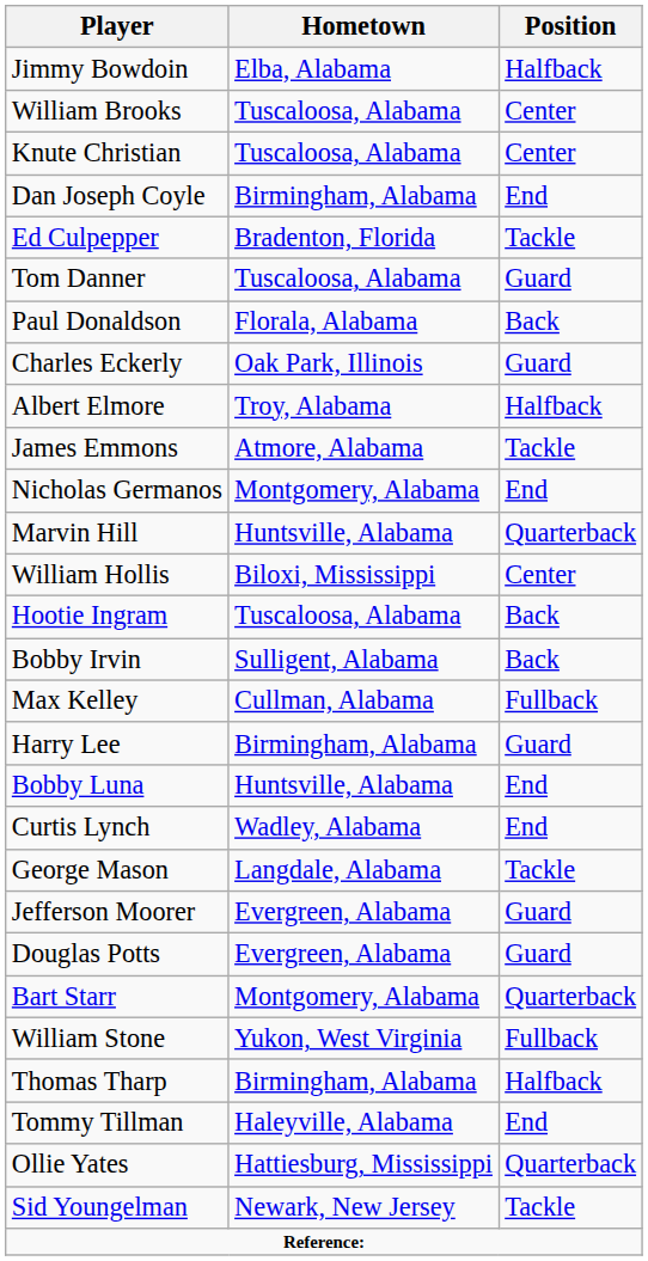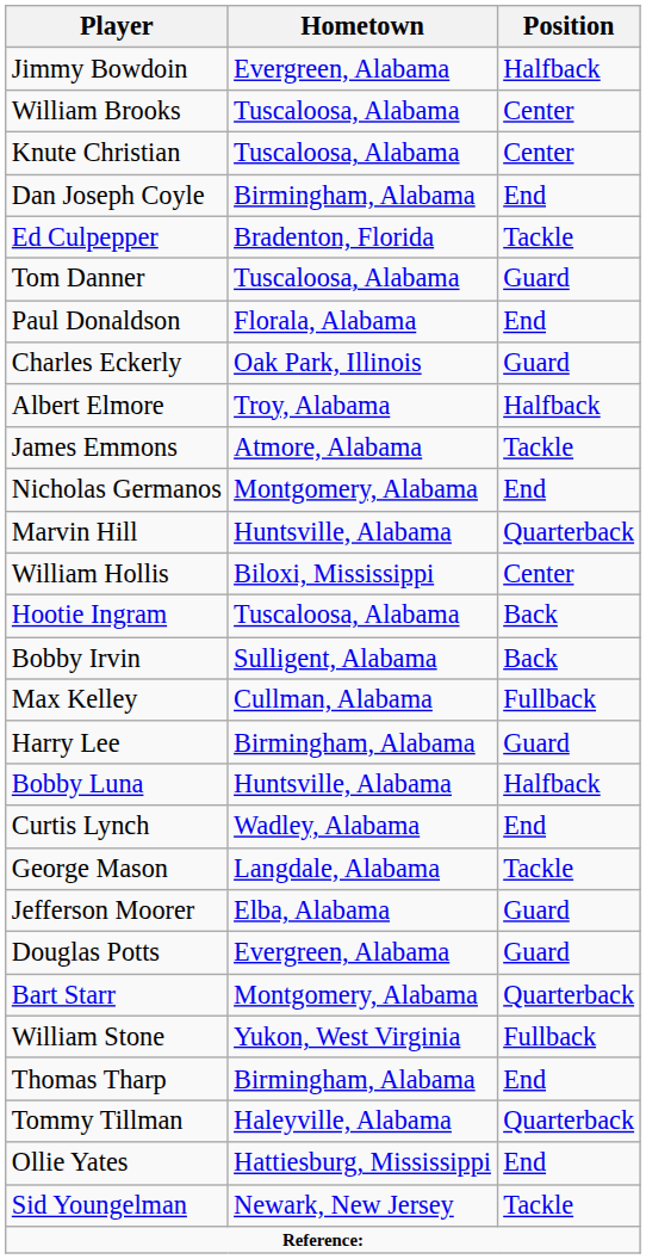Jimmy Bowdoin | Hometown: Elba, Alabama -> Evergreen, Alabama
Paul Donaldson | Position: Back -> End
Bobby Luna | Position: End -> Halfback
Jefferson Moorer | Hometown: Evergreen, Alabama -> Elba, Alabama
Thomas Tharp | Position: Halfback -> End
Tommy Tillman | Position: End -> Quarterback
Ollie Yates | Position: Quarterback -> End
